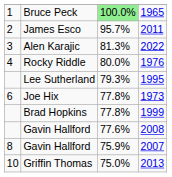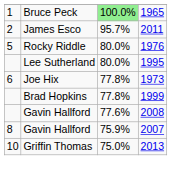- row: 3 | Alen Karajic | 81.3% | 2022
Rocky Riddle | column 1: 4 -> 5
Lee Sutherland | column 3: 79.3% -> 80.0%
